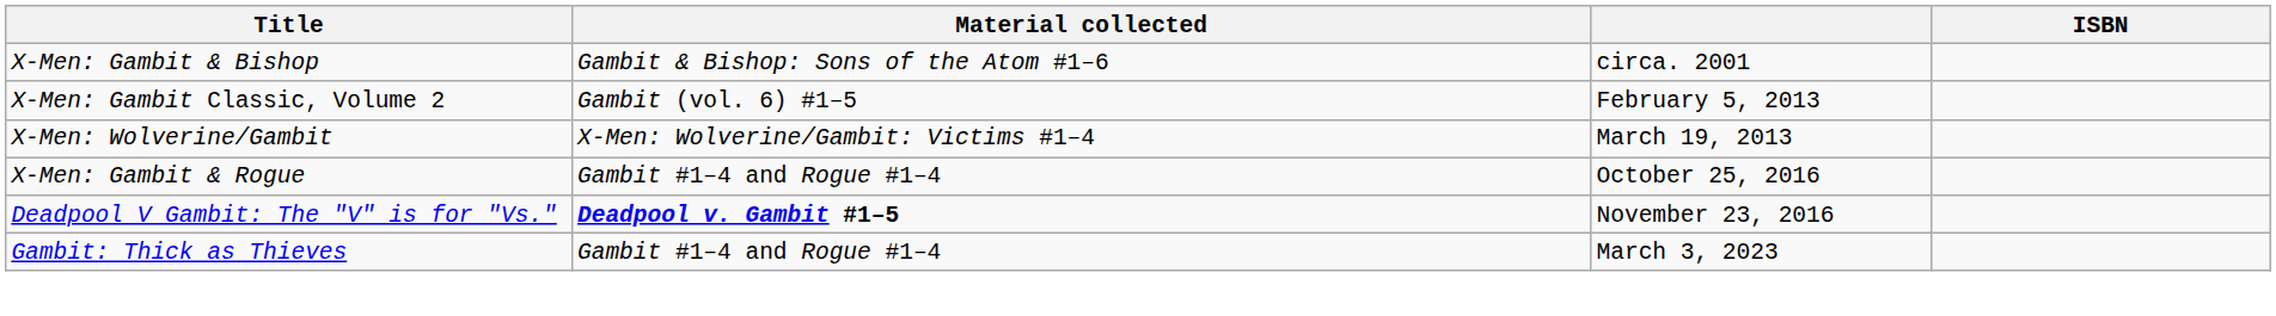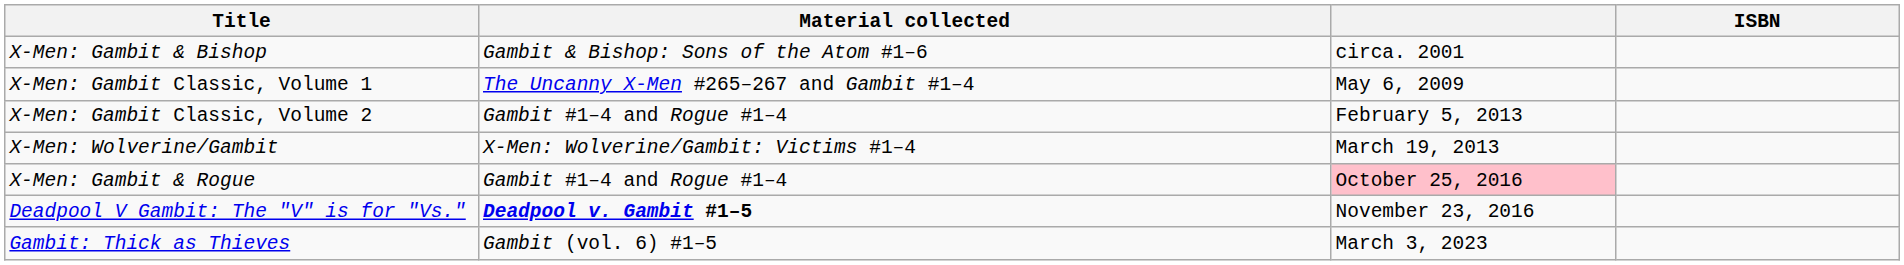+ row: X-Men: Gambit Classic, Volume 1 | The Uncanny X-Men #265–267 and Gambit #1–4 | May 6, 2009
X-Men: Gambit Classic, Volume 2 | Material collected: Gambit (vol. 6) #1–5 -> Gambit #1–4 and Rogue #1–4
X-Men: Gambit & Rogue | column 3: no background -> pink background
Gambit: Thick as Thieves | Material collected: Gambit #1–4 and Rogue #1–4 -> Gambit (vol. 6) #1–5
